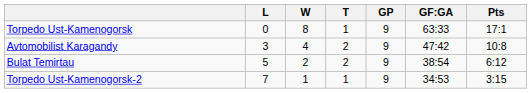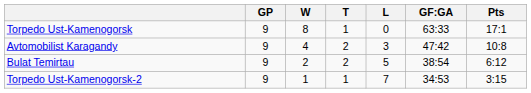columns swapped: GP <-> L
